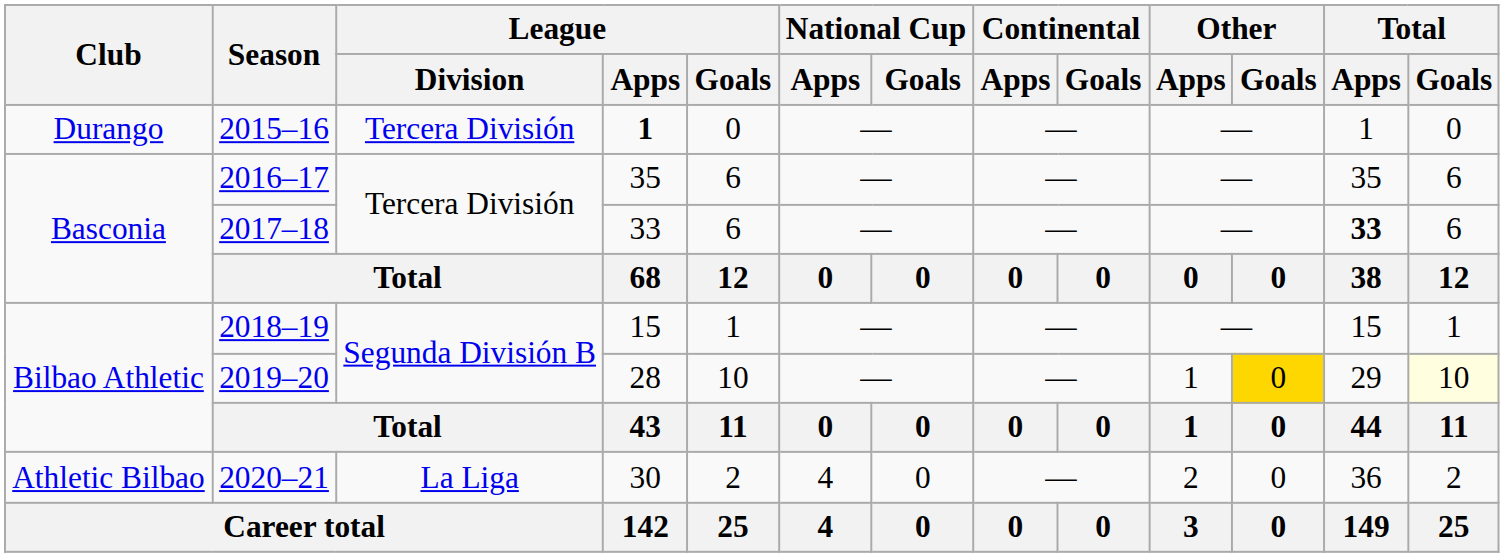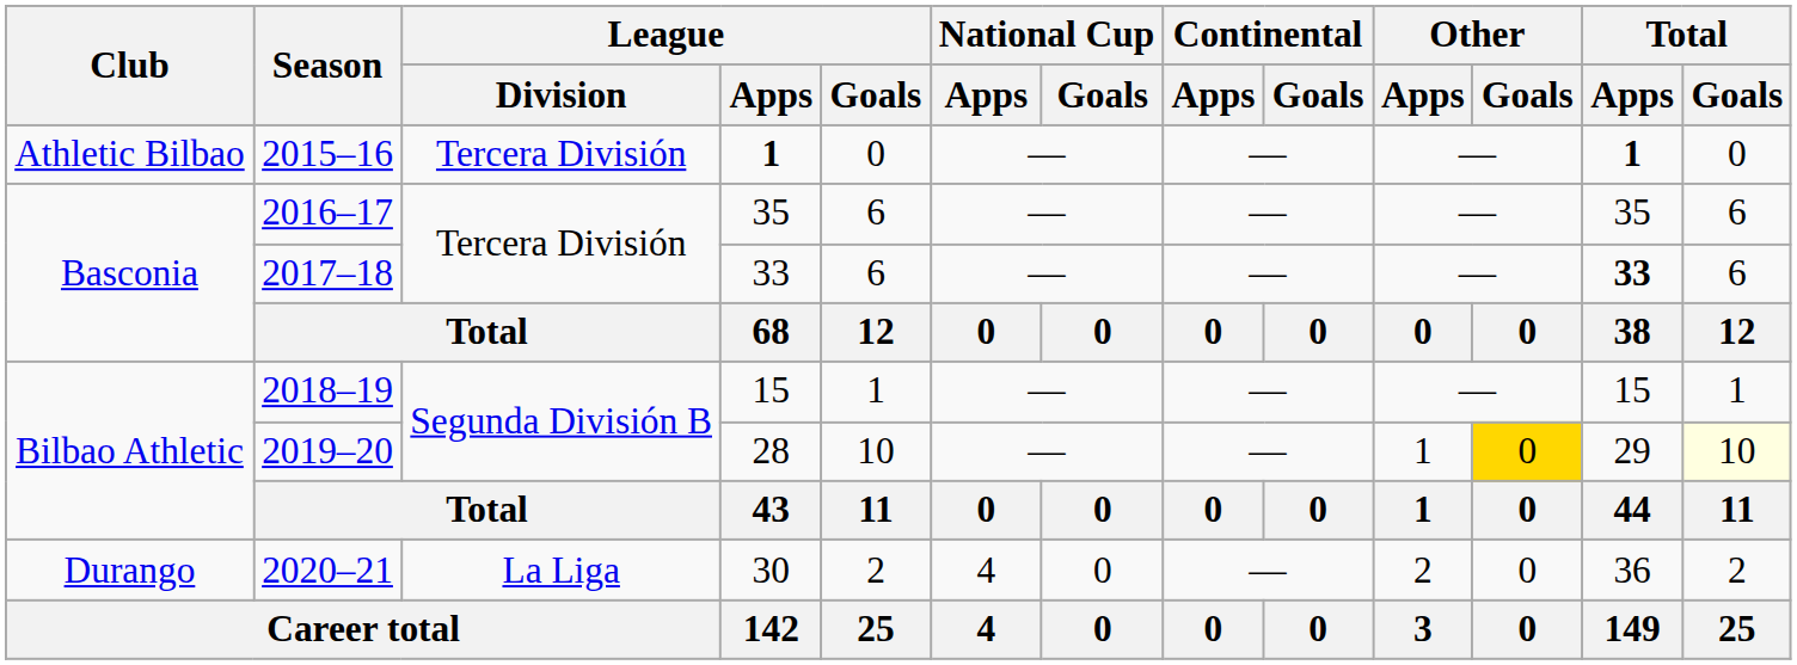2015–16 | Club: Durango -> Athletic Bilbao
2015–16 | Total / Apps: normal -> bold
2020–21 | Club: Athletic Bilbao -> Durango
